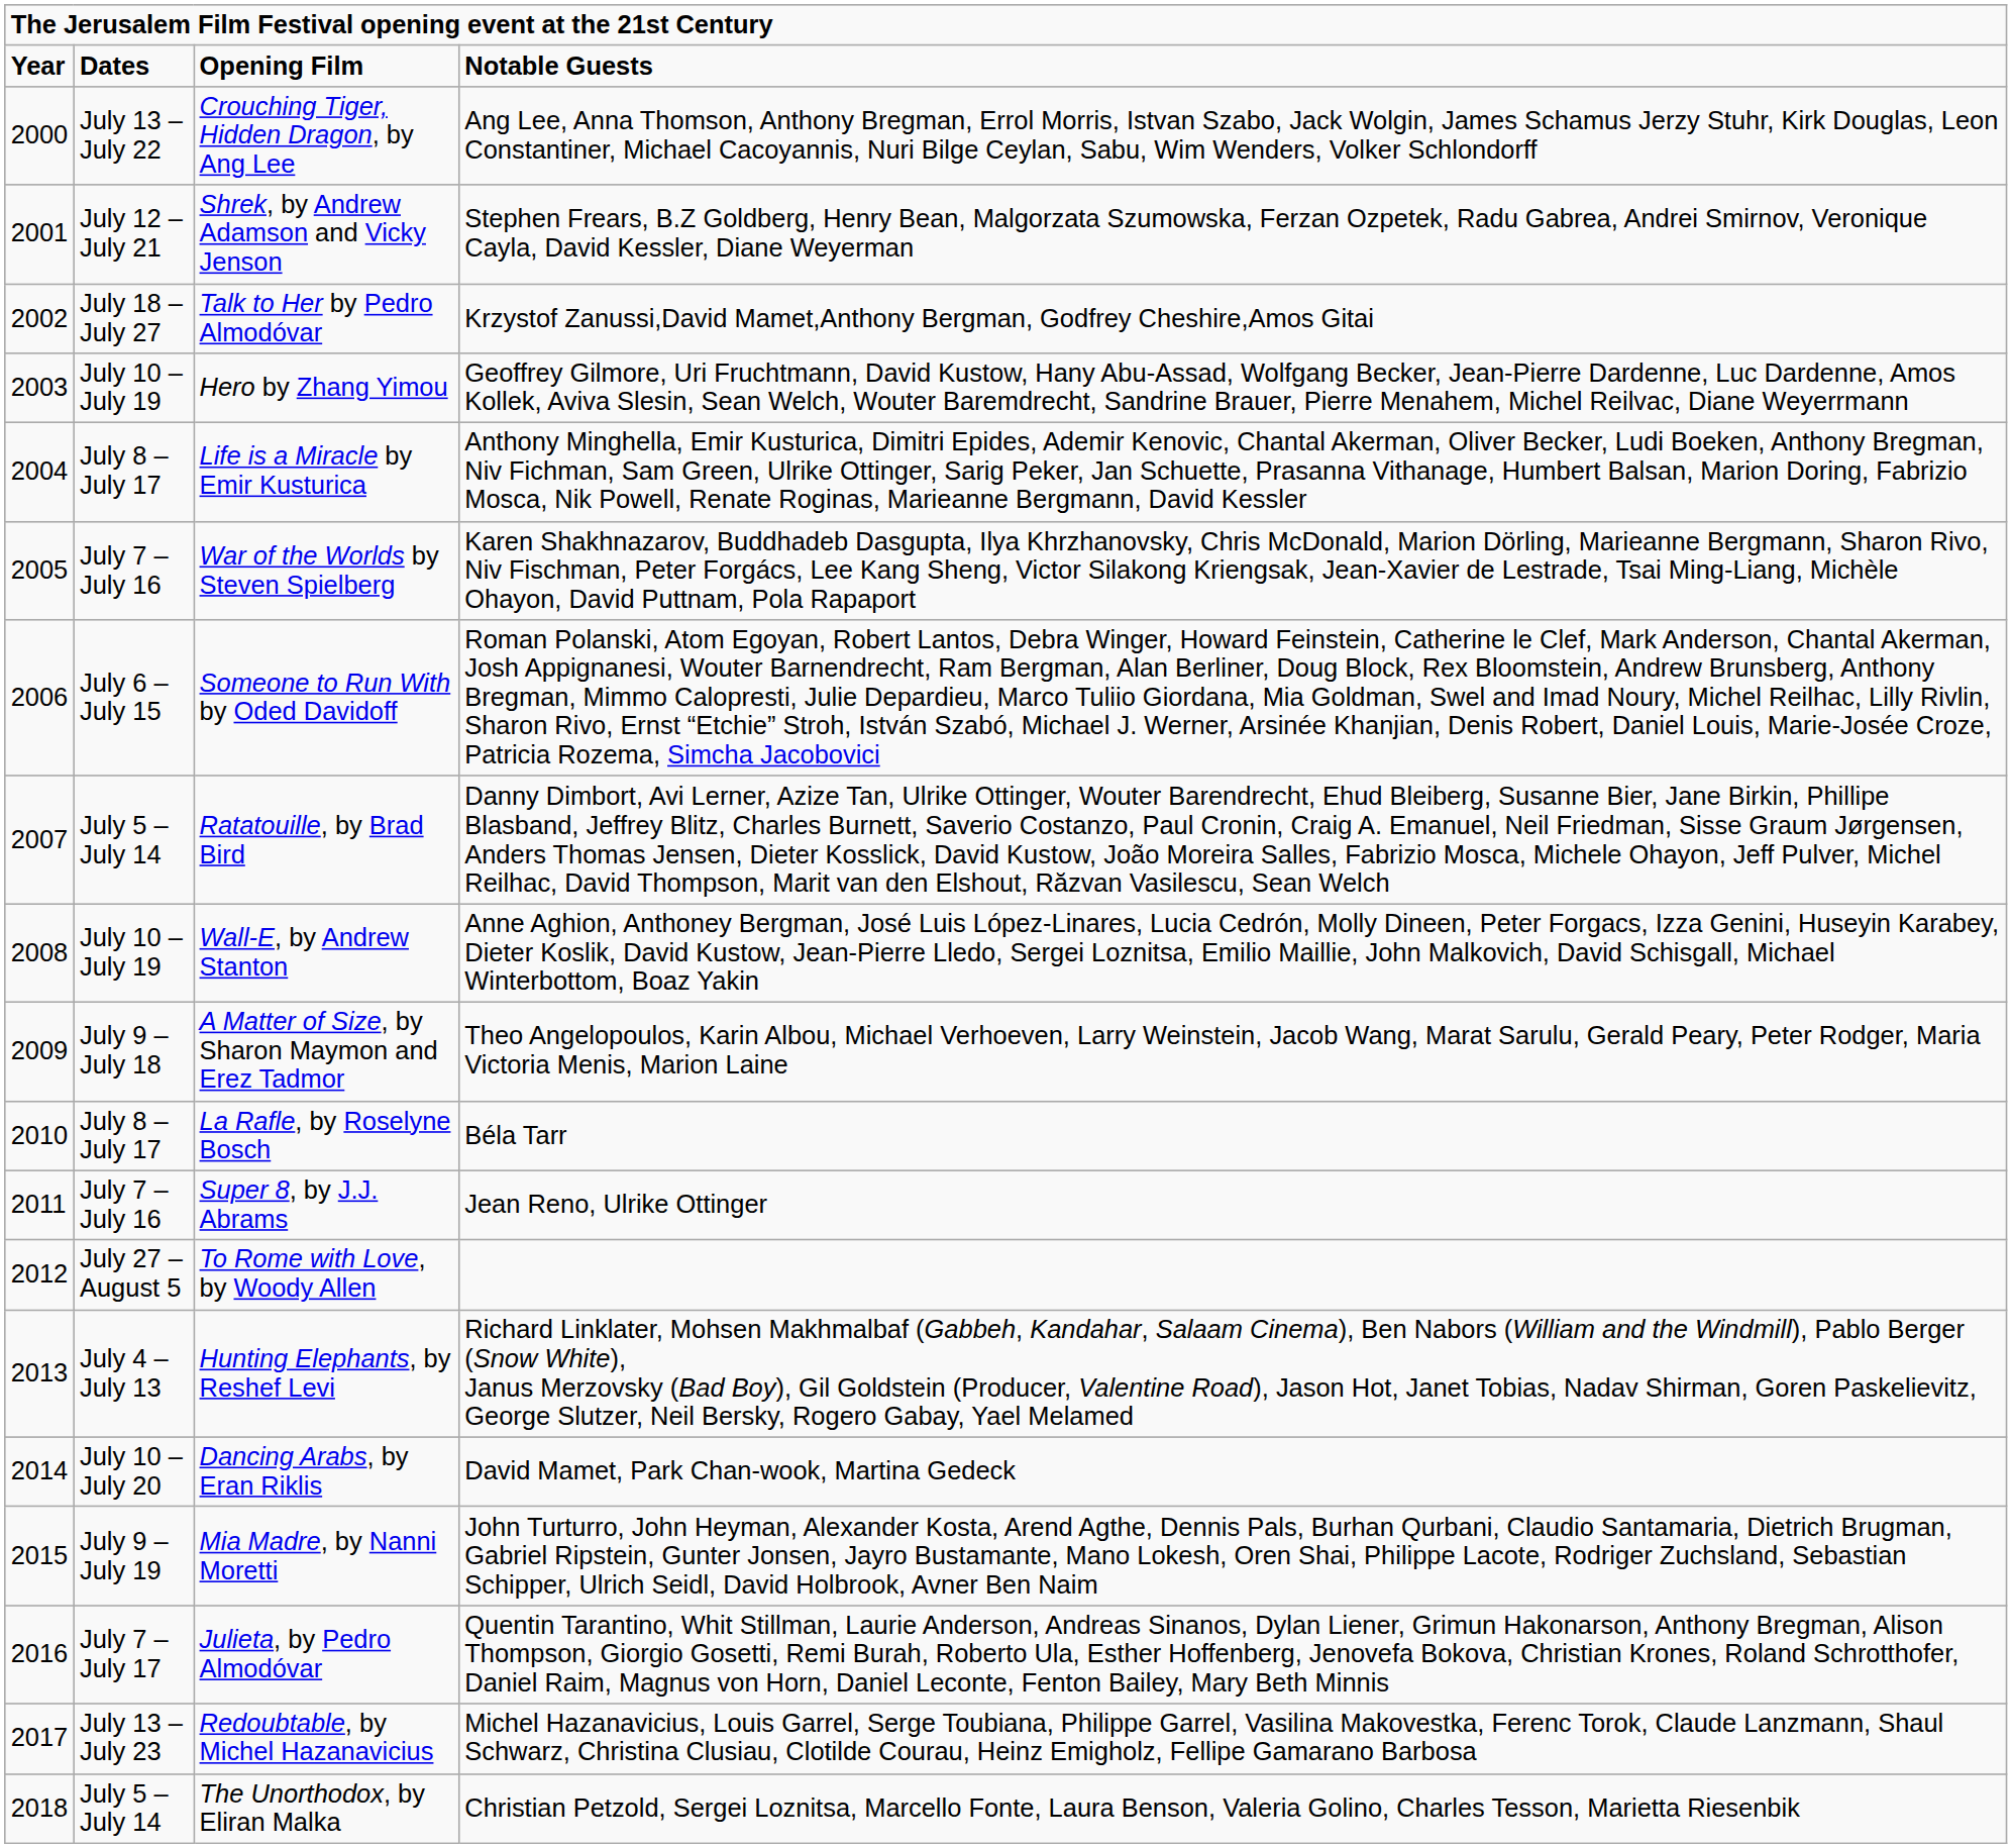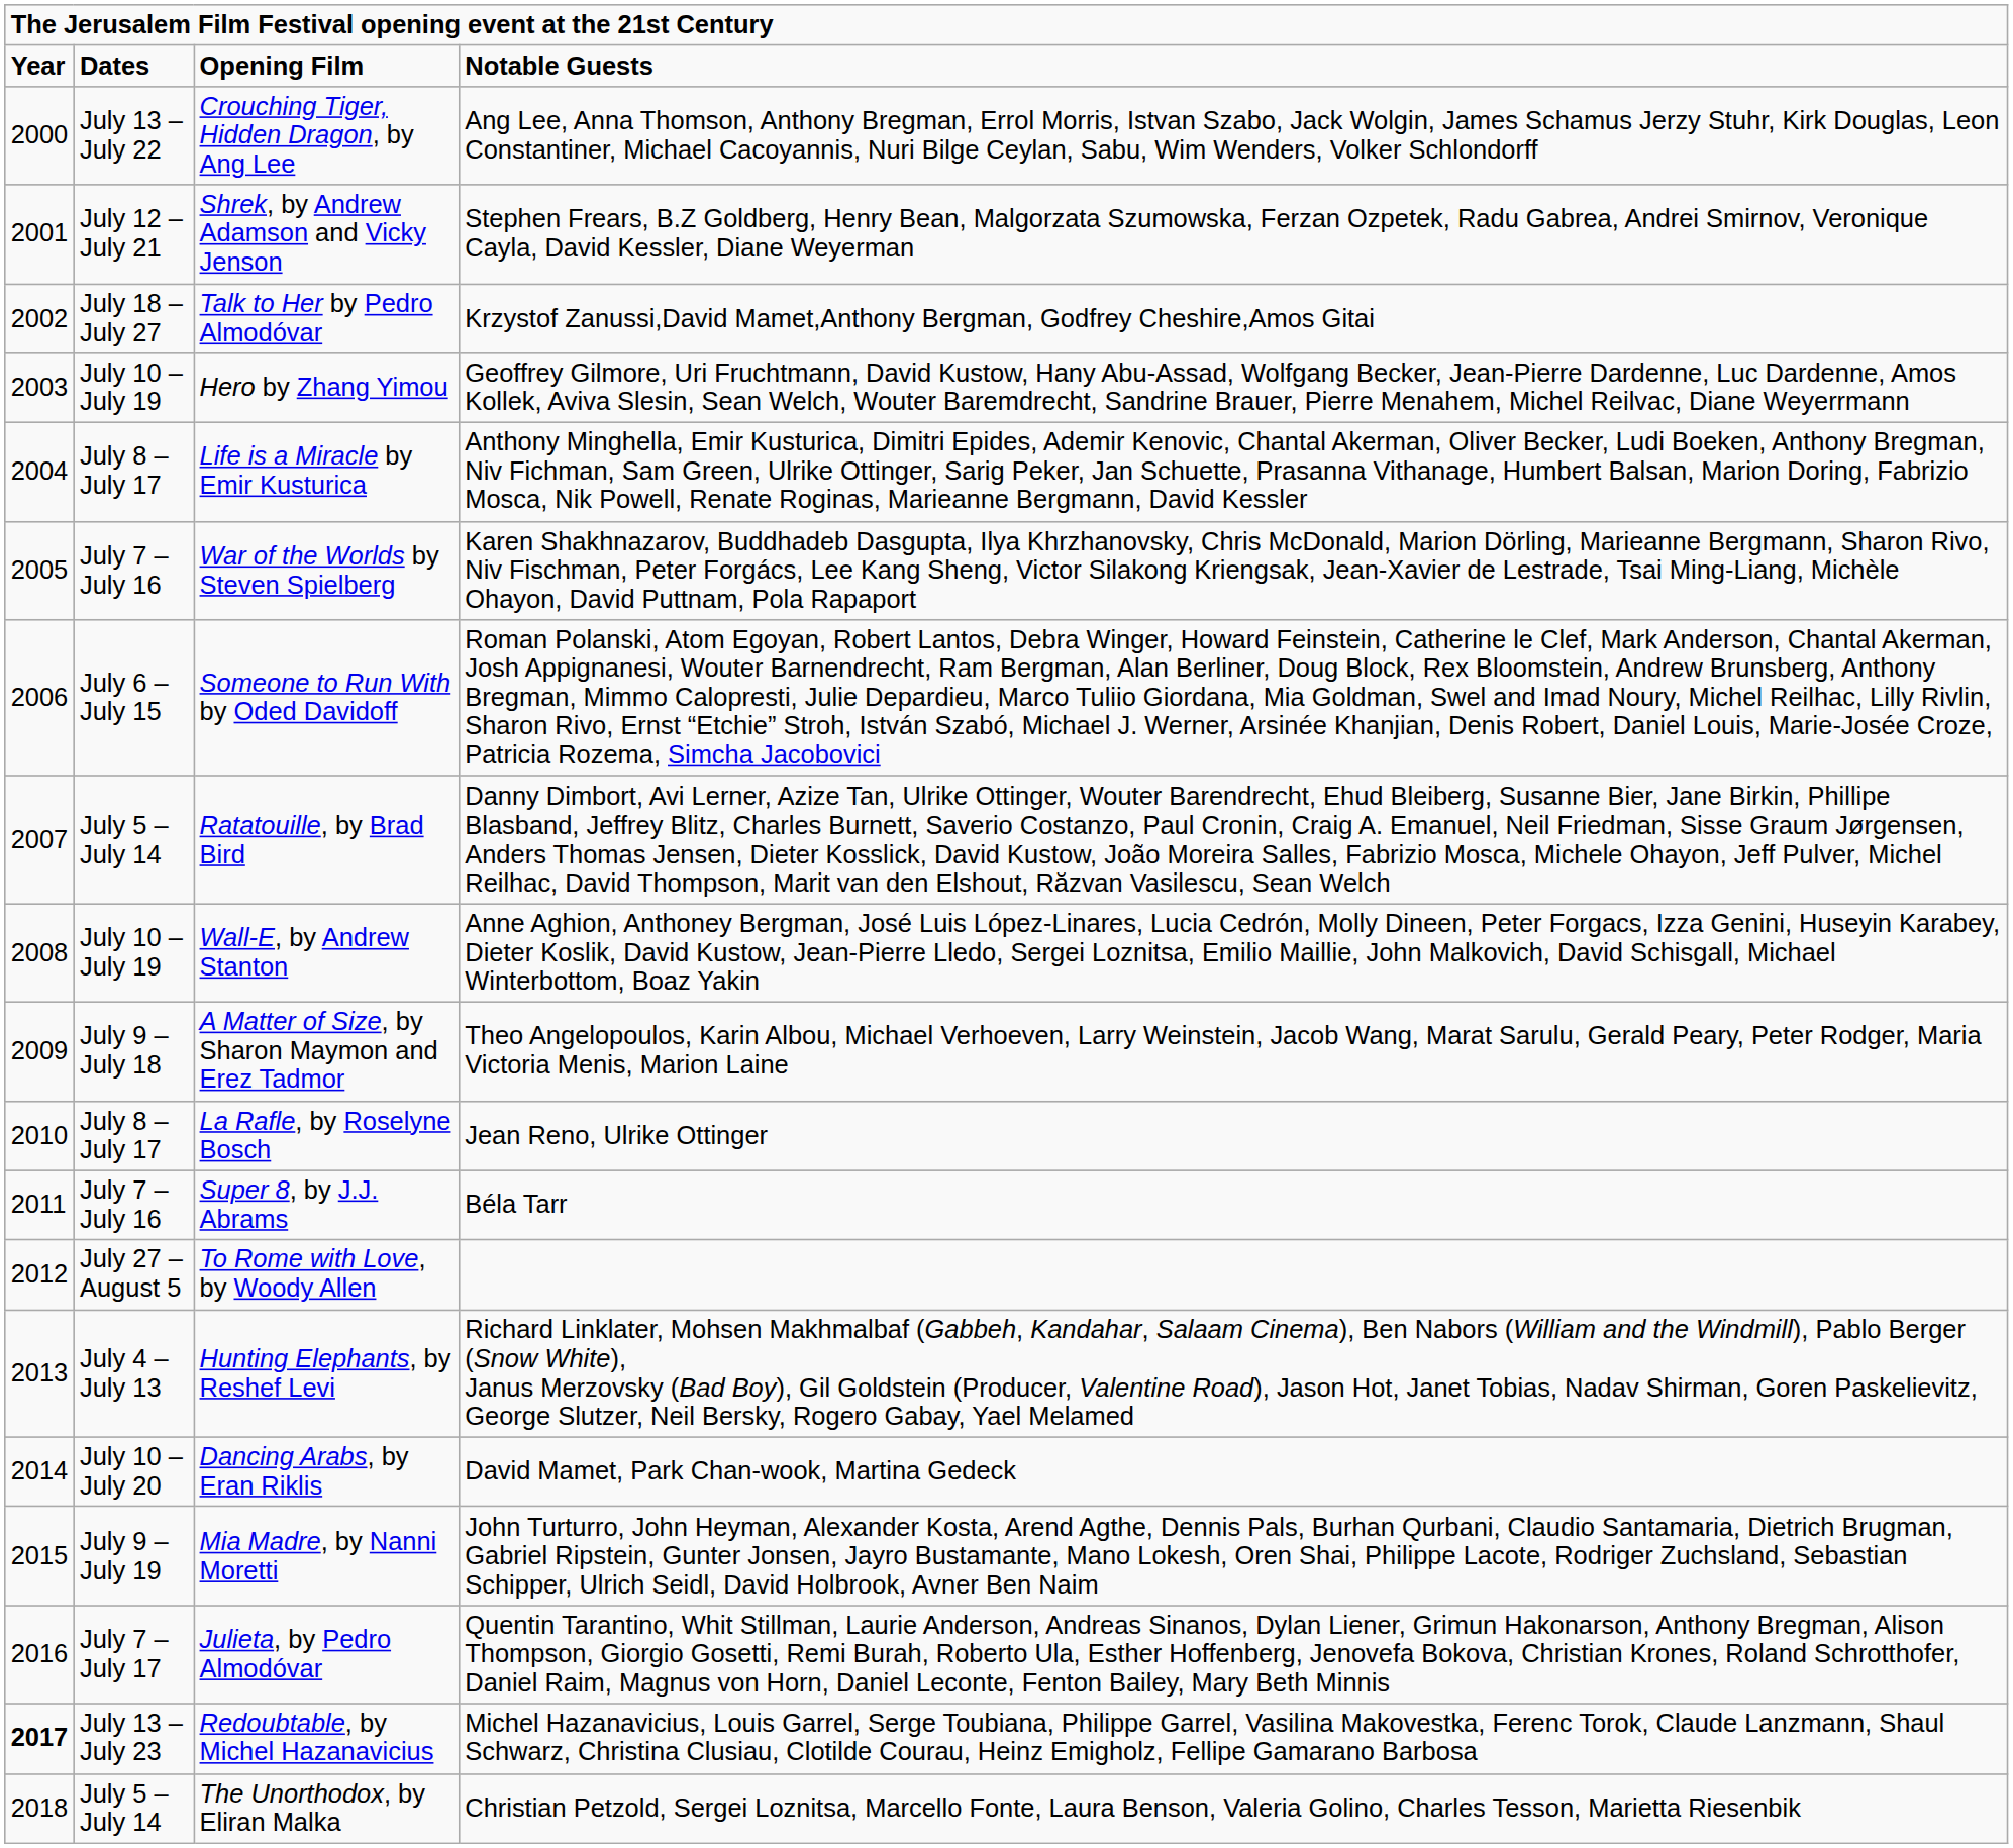La Rafle, by Roselyne Bosch | column 4: Béla Tarr -> Jean Reno, Ulrike Ottinger
Super 8, by J.J. Abrams | column 4: Jean Reno, Ulrike Ottinger -> Béla Tarr
Redoubtable, by Michel Hazanavicius | column 1: normal -> bold
